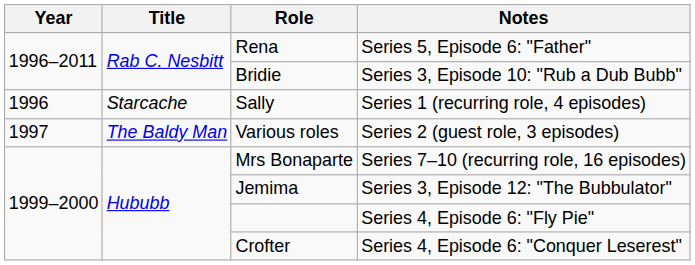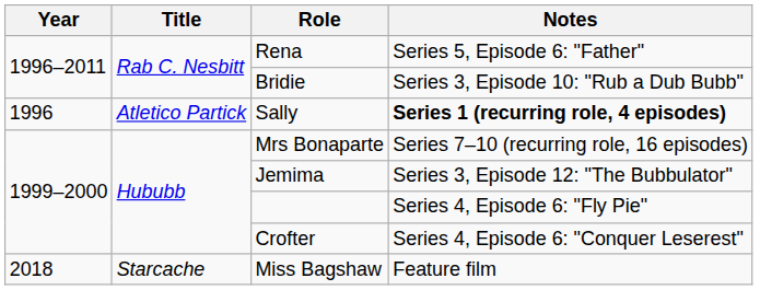Sally | Title: Starcache -> Atletico Partick
Sally | Notes: normal -> bold
- row: 1997 | The Baldy Man | Various roles | Series 2 (guest role, 3 episodes)
+ row: 2018 | Starcache | Miss Bagshaw | Feature film
